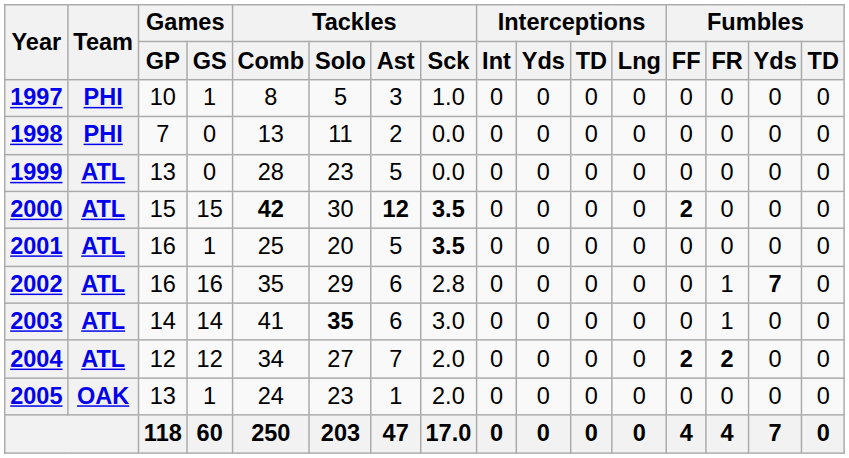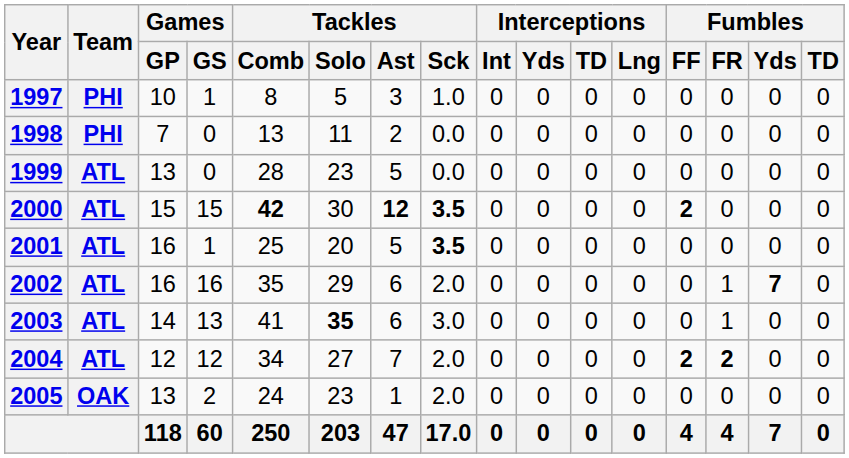2002 | Tackles / Sck: 2.8 -> 2.0
2003 | Games / GS: 14 -> 13
2005 | Games / GS: 1 -> 2
